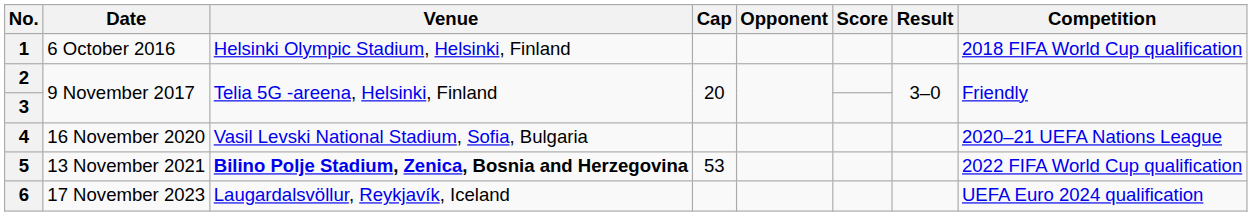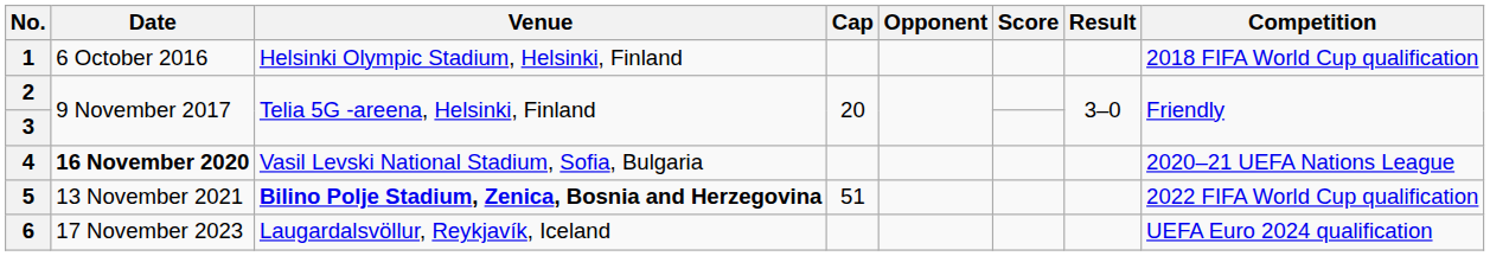4 | Date: normal -> bold
5 | Cap: 53 -> 51
